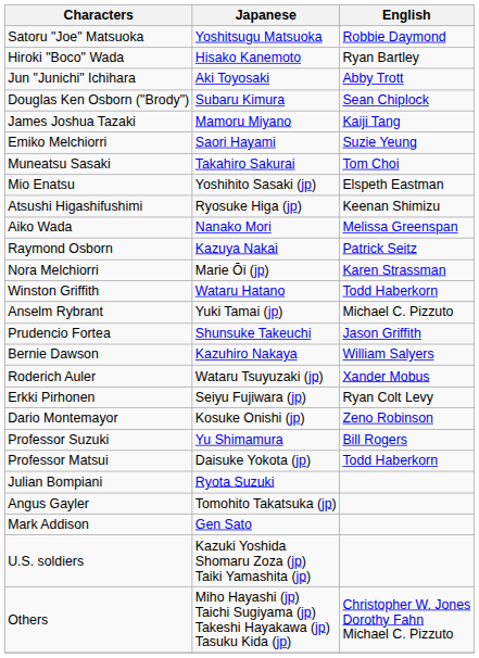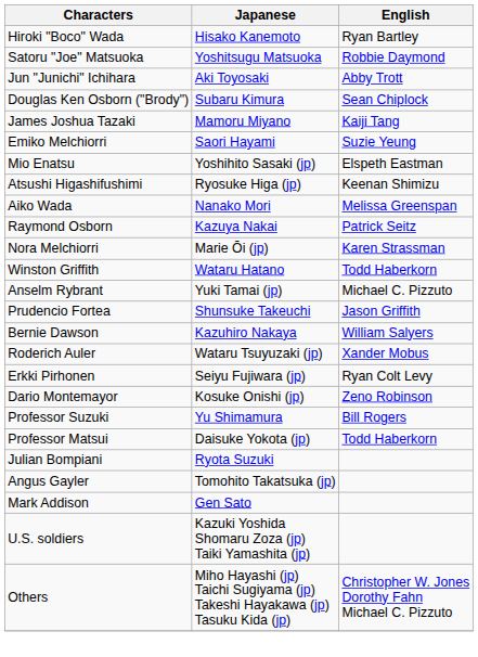rows swapped: Hiroki "Boco" Wada <-> Satoru "Joe" Matsuoka
- row: Muneatsu Sasaki | Takahiro Sakurai | Tom Choi
